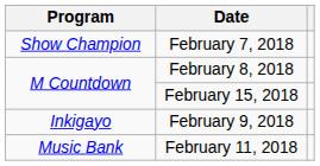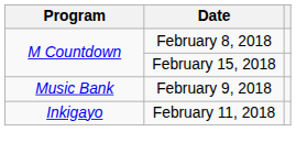- row: Show Champion | February 7, 2018
February 9, 2018 | Program: Inkigayo -> Music Bank
February 11, 2018 | Program: Music Bank -> Inkigayo
